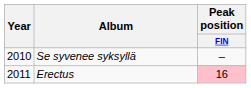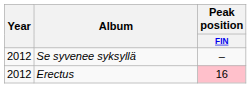Se syvenee syksyllä | Year: 2010 -> 2012
Erectus | Year: 2011 -> 2012
